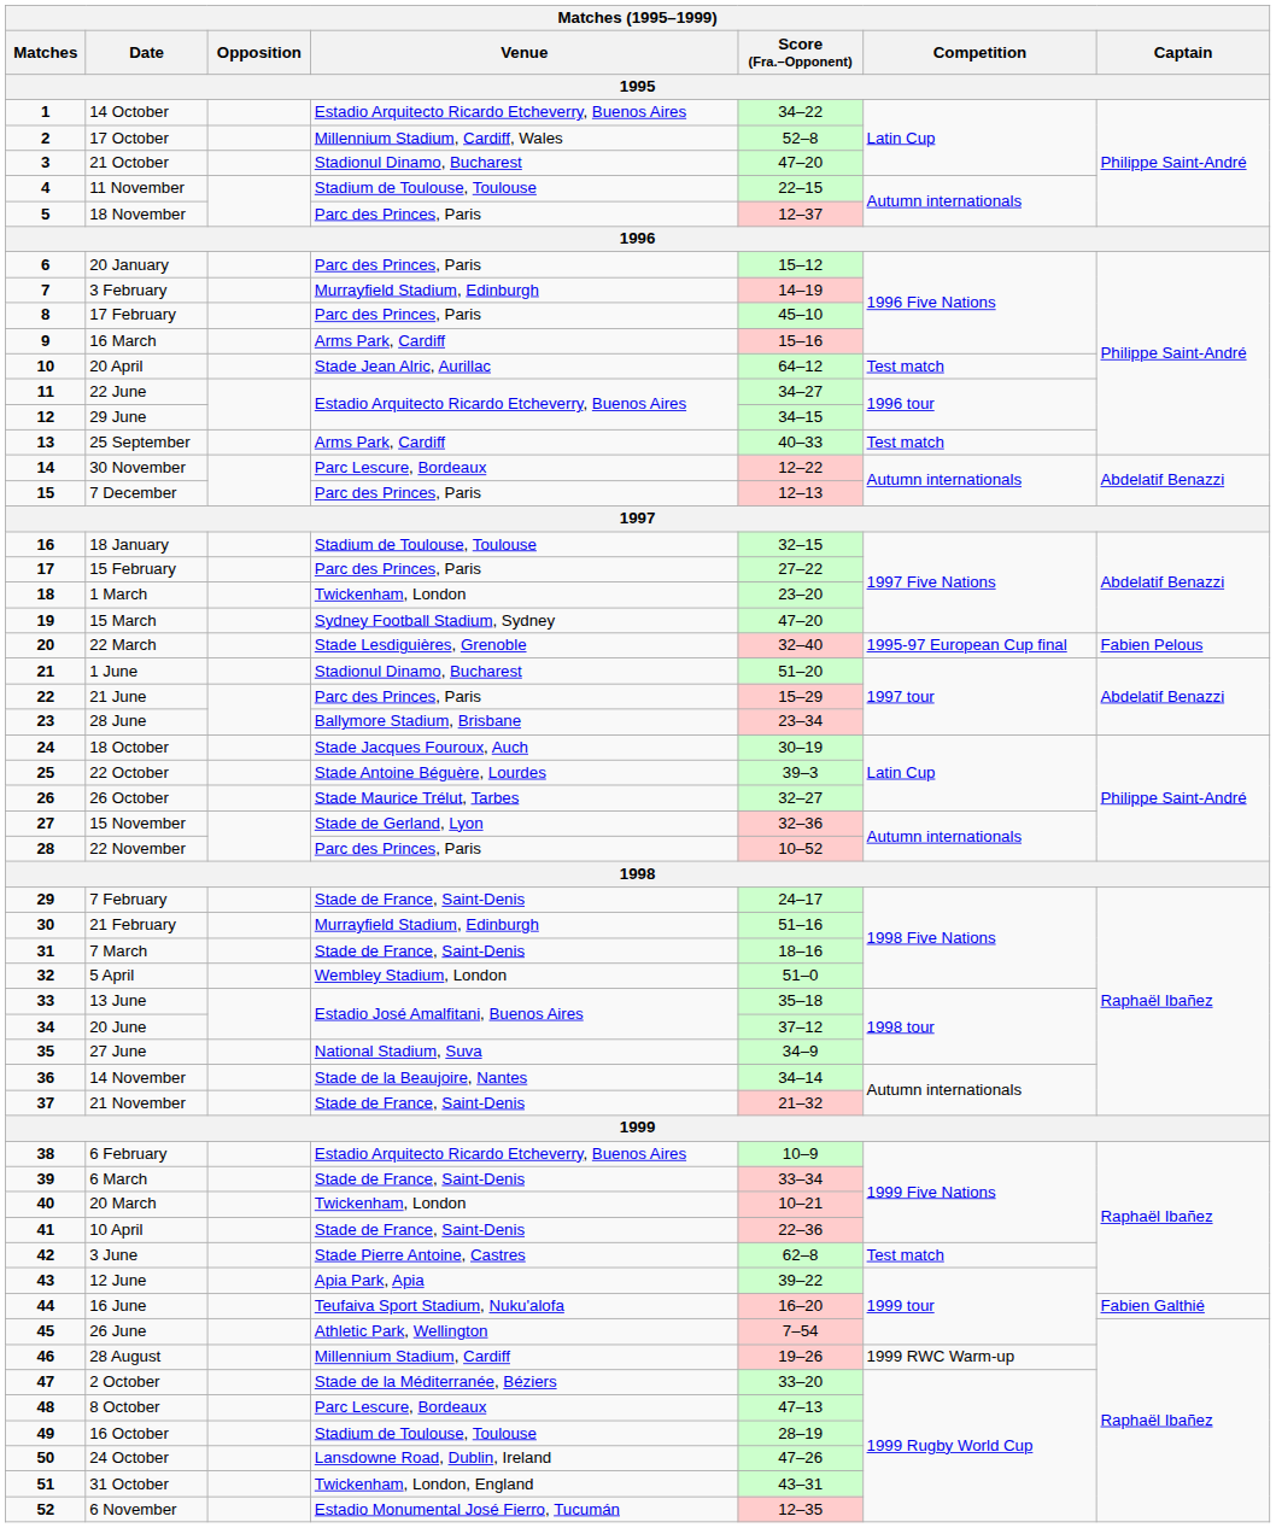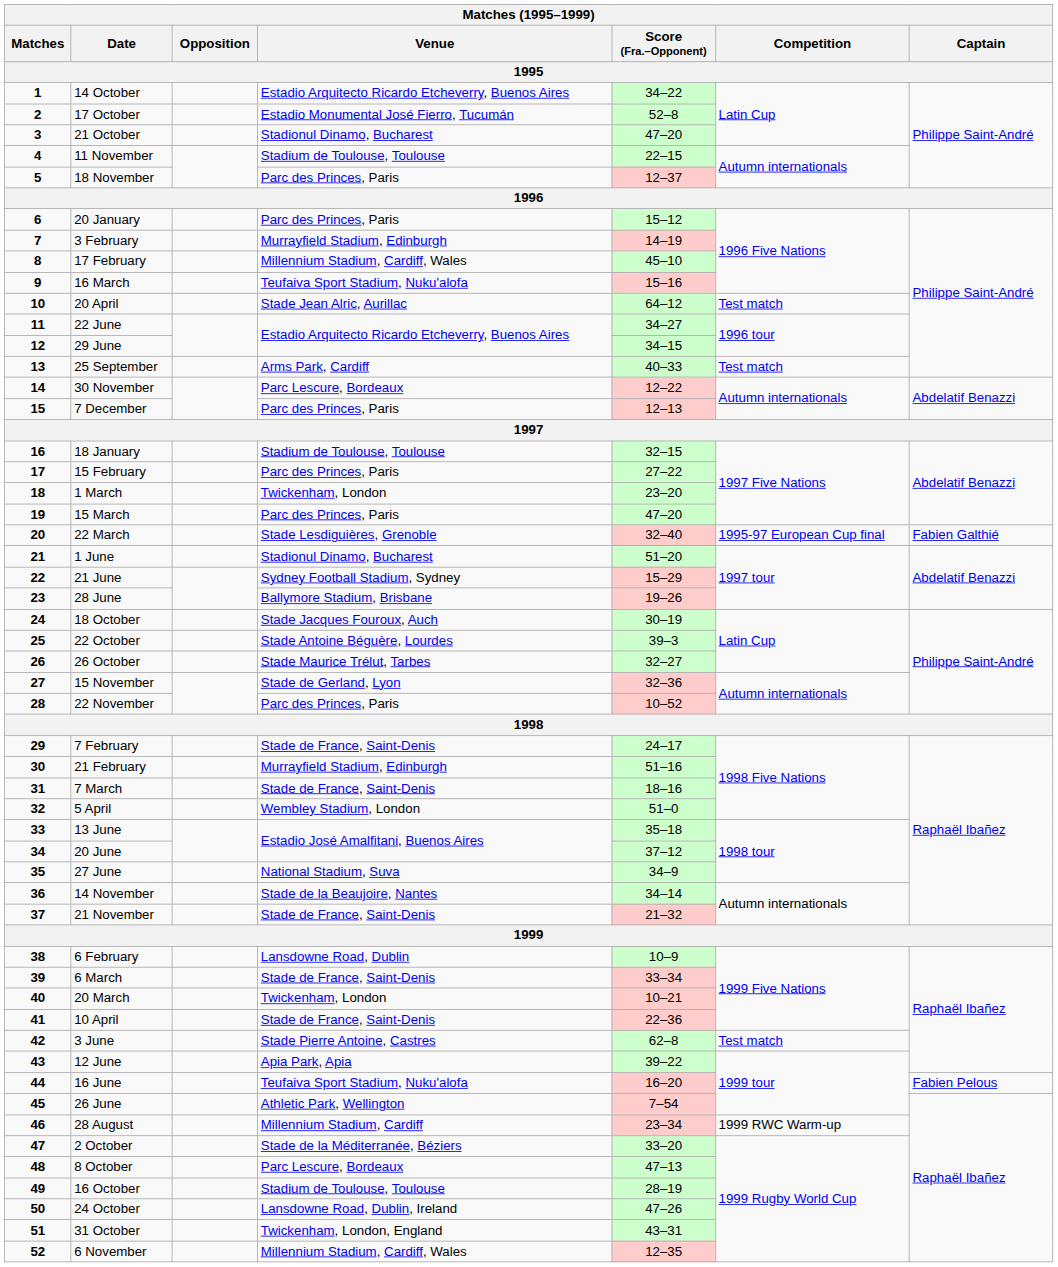17 October | Venue: Millennium Stadium, Cardiff, Wales -> Estadio Monumental José Fierro, Tucumán
17 February | Venue: Parc des Princes, Paris -> Millennium Stadium, Cardiff, Wales
16 March | Venue: Arms Park, Cardiff -> Teufaiva Sport Stadium, Nuku'alofa
15 March | Venue: Sydney Football Stadium, Sydney -> Parc des Princes, Paris
22 March | Captain: Fabien Pelous -> Fabien Galthié
21 June | Venue: Parc des Princes, Paris -> Sydney Football Stadium, Sydney
28 June | Score (Fra.–Opponent): 23–34 -> 19–26
6 February | Venue: Estadio Arquitecto Ricardo Etcheverry, Buenos Aires -> Lansdowne Road, Dublin
16 June | Captain: Fabien Galthié -> Fabien Pelous
28 August | Score (Fra.–Opponent): 19–26 -> 23–34
6 November | Venue: Estadio Monumental José Fierro, Tucumán -> Millennium Stadium, Cardiff, Wales
